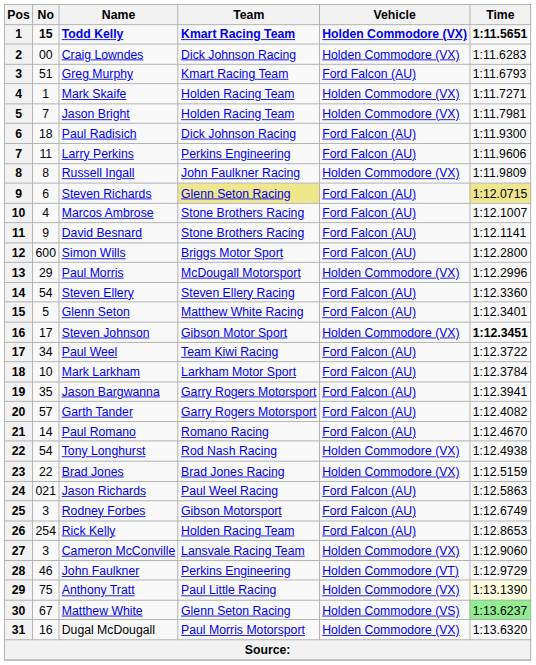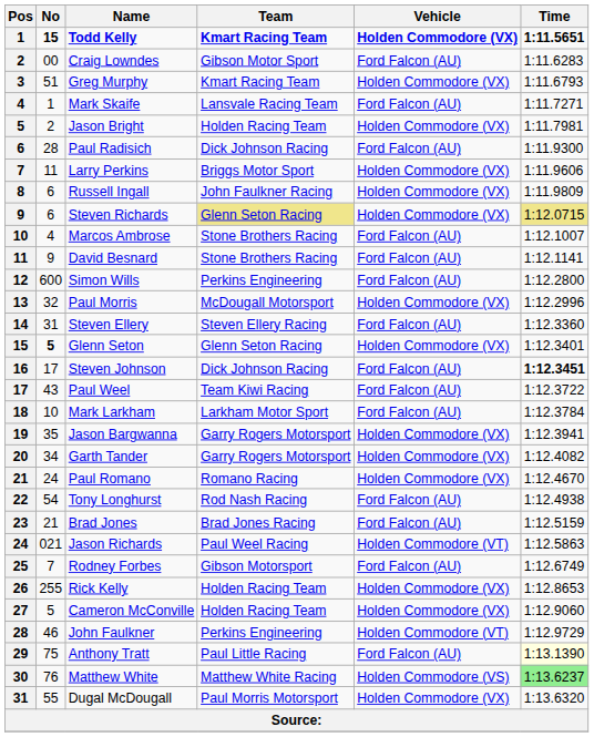Craig Lowndes | Team: Dick Johnson Racing -> Gibson Motor Sport
Craig Lowndes | Vehicle: Holden Commodore (VX) -> Ford Falcon (AU)
Greg Murphy | Vehicle: Ford Falcon (AU) -> Holden Commodore (VX)
Mark Skaife | Team: Holden Racing Team -> Lansvale Racing Team
Mark Skaife | Vehicle: Holden Commodore (VX) -> Ford Falcon (AU)
Jason Bright | No: 7 -> 2
Paul Radisich | No: 18 -> 28
Larry Perkins | Team: Perkins Engineering -> Briggs Motor Sport
Larry Perkins | Vehicle: Ford Falcon (AU) -> Holden Commodore (VX)
Russell Ingall | No: 8 -> 6
Steven Richards | Vehicle: Ford Falcon (AU) -> Holden Commodore (VX)
Simon Wills | Team: Briggs Motor Sport -> Perkins Engineering
Paul Morris | No: 29 -> 32
Steven Ellery | No: 54 -> 31
Glenn Seton | No: normal -> bold
Glenn Seton | Team: Matthew White Racing -> Glenn Seton Racing
Glenn Seton | Vehicle: Ford Falcon (AU) -> Holden Commodore (VX)
Steven Johnson | Team: Gibson Motor Sport -> Dick Johnson Racing
Steven Johnson | Vehicle: Holden Commodore (VX) -> Ford Falcon (AU)
Paul Weel | No: 34 -> 43
Jason Bargwanna | Vehicle: Ford Falcon (AU) -> Holden Commodore (VX)
Garth Tander | No: 57 -> 34
Garth Tander | Vehicle: Ford Falcon (AU) -> Holden Commodore (VX)
Paul Romano | No: 14 -> 24
Paul Romano | Vehicle: Ford Falcon (AU) -> Holden Commodore (VX)
Tony Longhurst | Vehicle: Holden Commodore (VX) -> Ford Falcon (AU)
Brad Jones | No: 22 -> 21
Brad Jones | Vehicle: Holden Commodore (VX) -> Ford Falcon (AU)
Jason Richards | Vehicle: Ford Falcon (AU) -> Holden Commodore (VT)
Rodney Forbes | No: 3 -> 7
Rick Kelly | No: 254 -> 255
Rick Kelly | Vehicle: Ford Falcon (AU) -> Holden Commodore (VX)
Cameron McConville | No: 3 -> 5
Cameron McConville | Team: Lansvale Racing Team -> Holden Racing Team
Anthony Tratt | Vehicle: Holden Commodore (VX) -> Ford Falcon (AU)
Matthew White | No: 67 -> 76
Matthew White | Team: Glenn Seton Racing -> Matthew White Racing
Dugal McDougall | No: 16 -> 55
